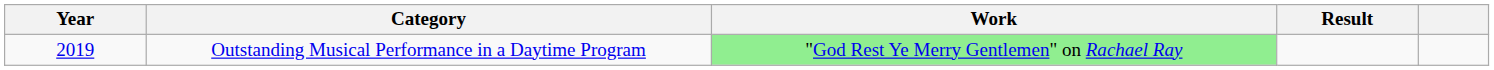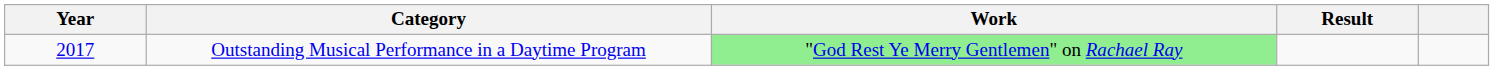Outstanding Musical Performance in a Daytime Program | Year: 2019 -> 2017
